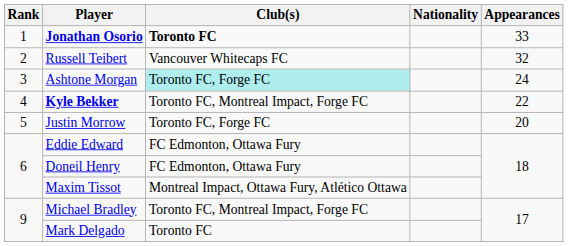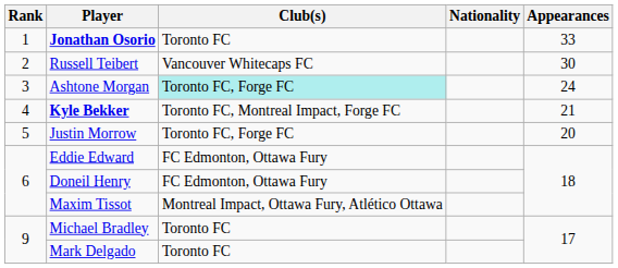Jonathan Osorio | Club(s): bold -> normal
Russell Teibert | Appearances: 32 -> 30
Kyle Bekker | Appearances: 22 -> 21
Michael Bradley | Club(s): Toronto FC, Montreal Impact, Forge FC -> Toronto FC
